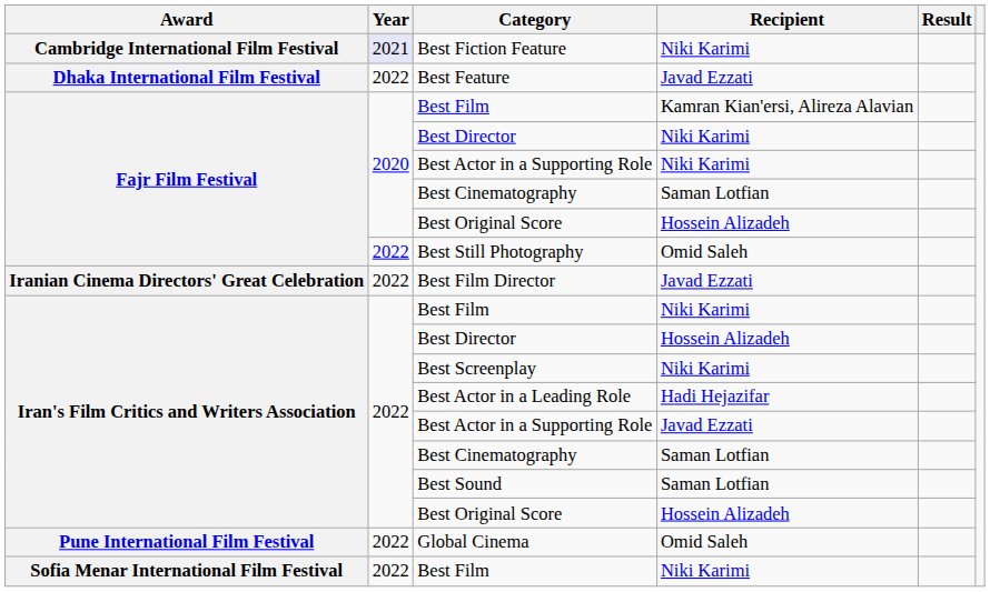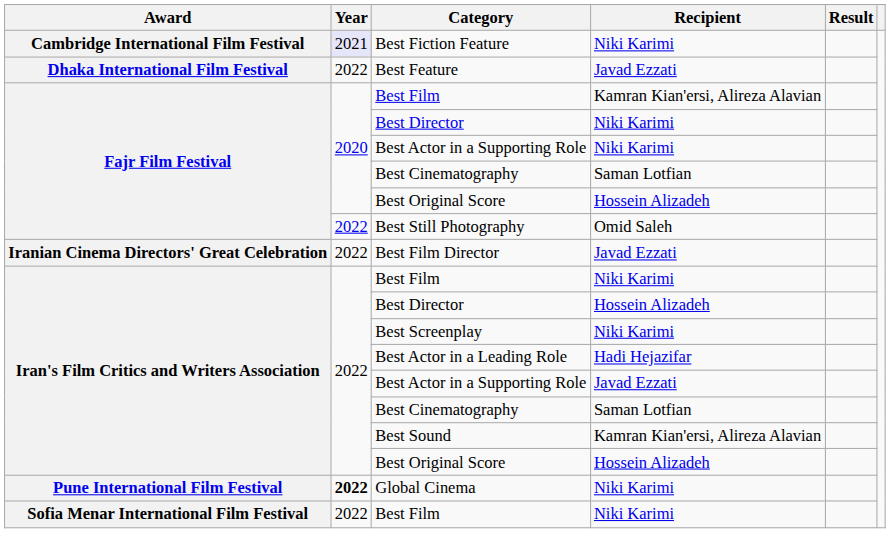Best Sound | Recipient: Saman Lotfian -> Kamran Kian'ersi, Alireza Alavian
Global Cinema | Year: normal -> bold
Global Cinema | Recipient: Omid Saleh -> Niki Karimi
